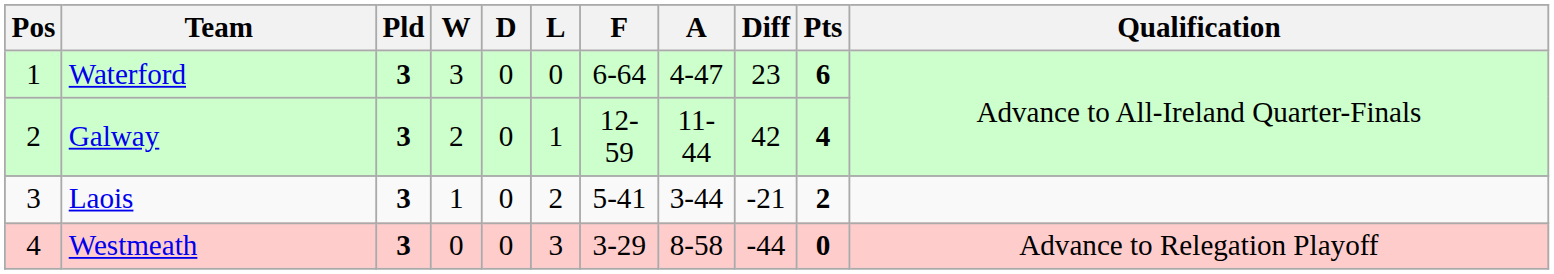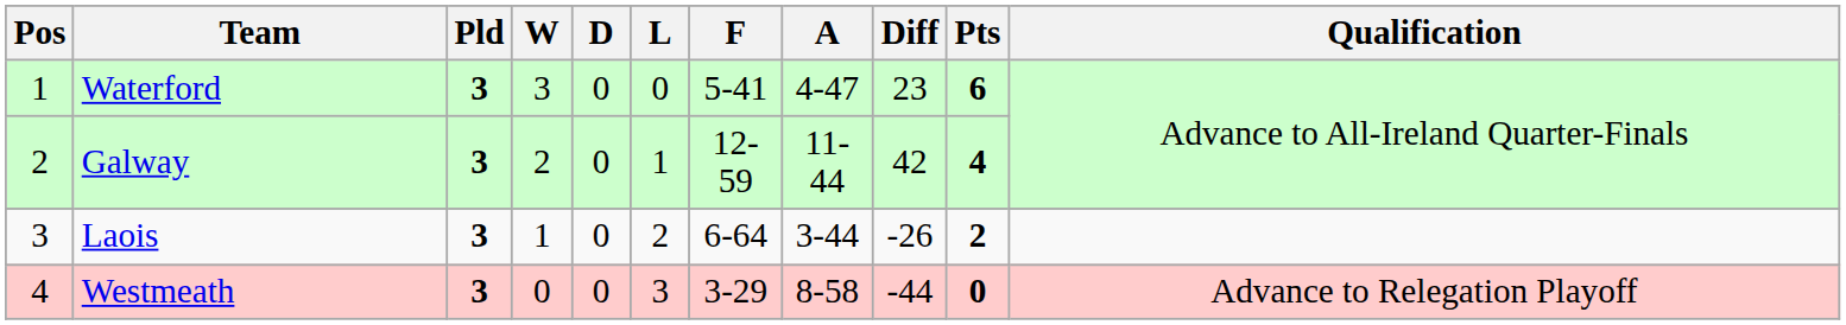Waterford | F: 6-64 -> 5-41
Laois | F: 5-41 -> 6-64
Laois | Diff: -21 -> -26
